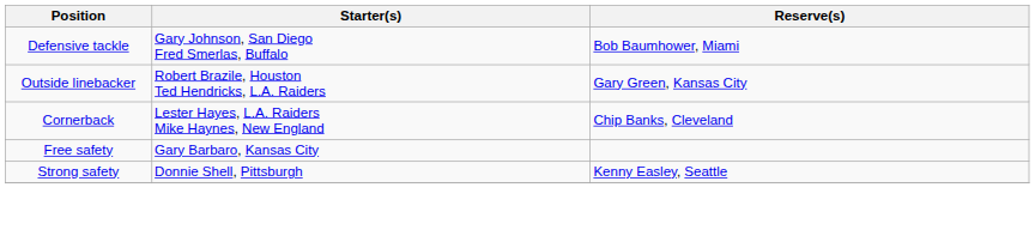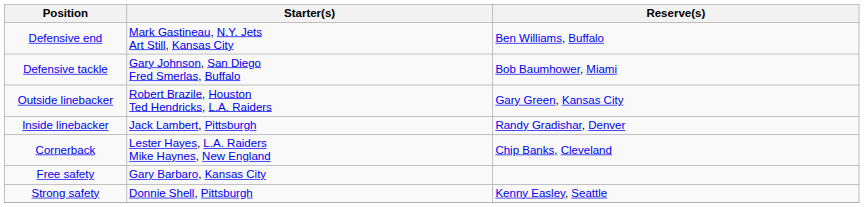+ row: Defensive end | Mark Gastineau, N.Y. Jets Art Still, Kansas City | Ben Williams, Buffalo
+ row: Inside linebacker | Jack Lambert, Pittsburgh | Randy Gradishar, Denver
